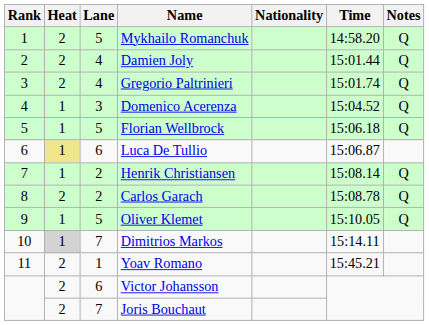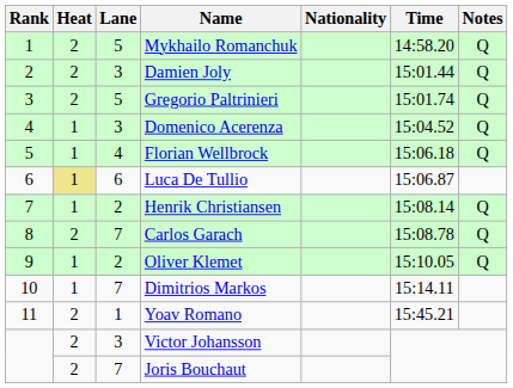Damien Joly | Lane: 4 -> 3
Gregorio Paltrinieri | Lane: 4 -> 5
Florian Wellbrock | Lane: 5 -> 4
Carlos Garach | Lane: 2 -> 7
Oliver Klemet | Lane: 5 -> 2
Dimitrios Markos | Heat: lightgrey background -> no background
Victor Johansson | Lane: 6 -> 3
